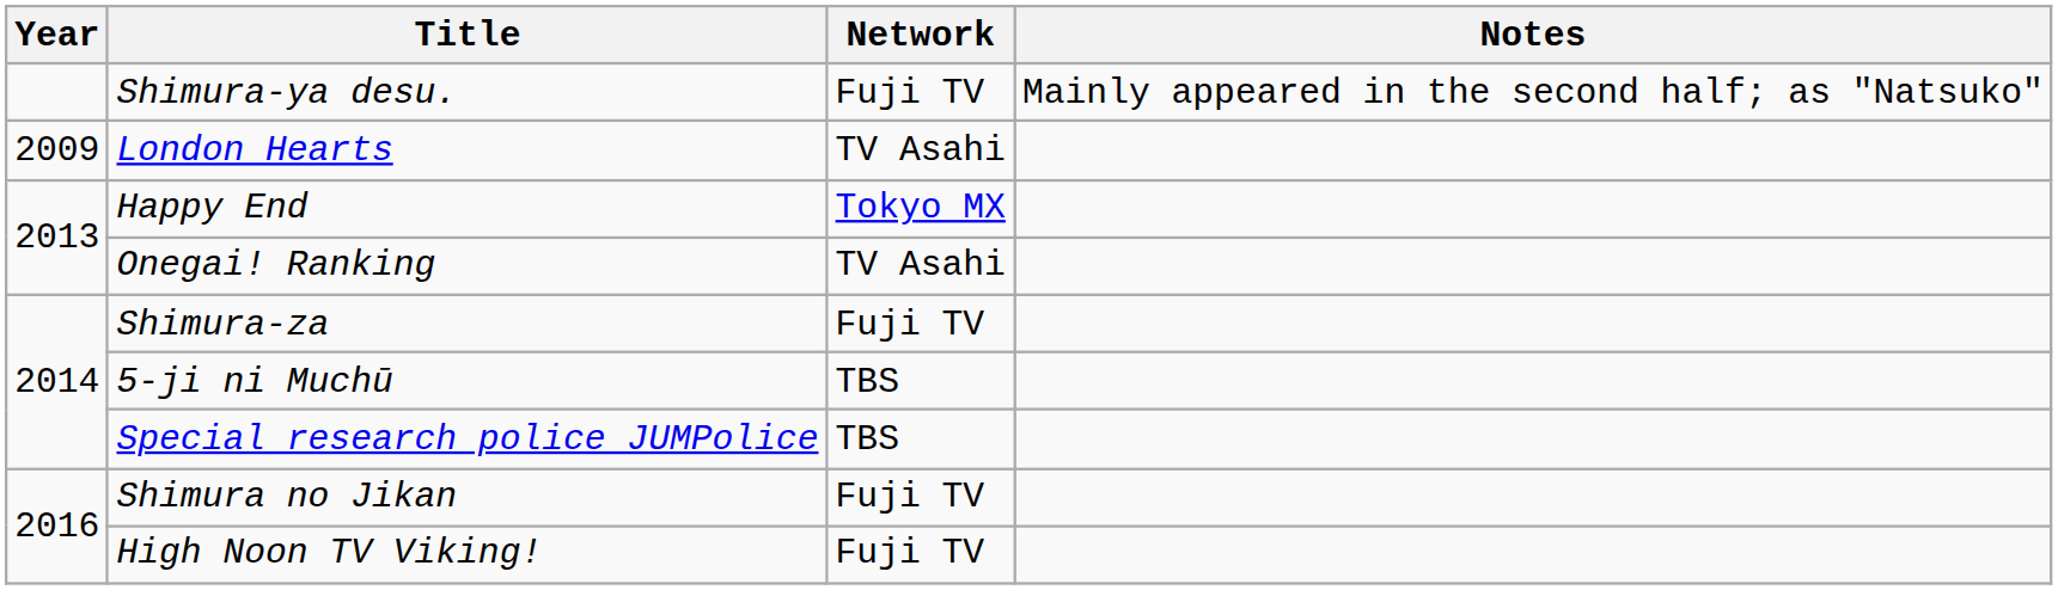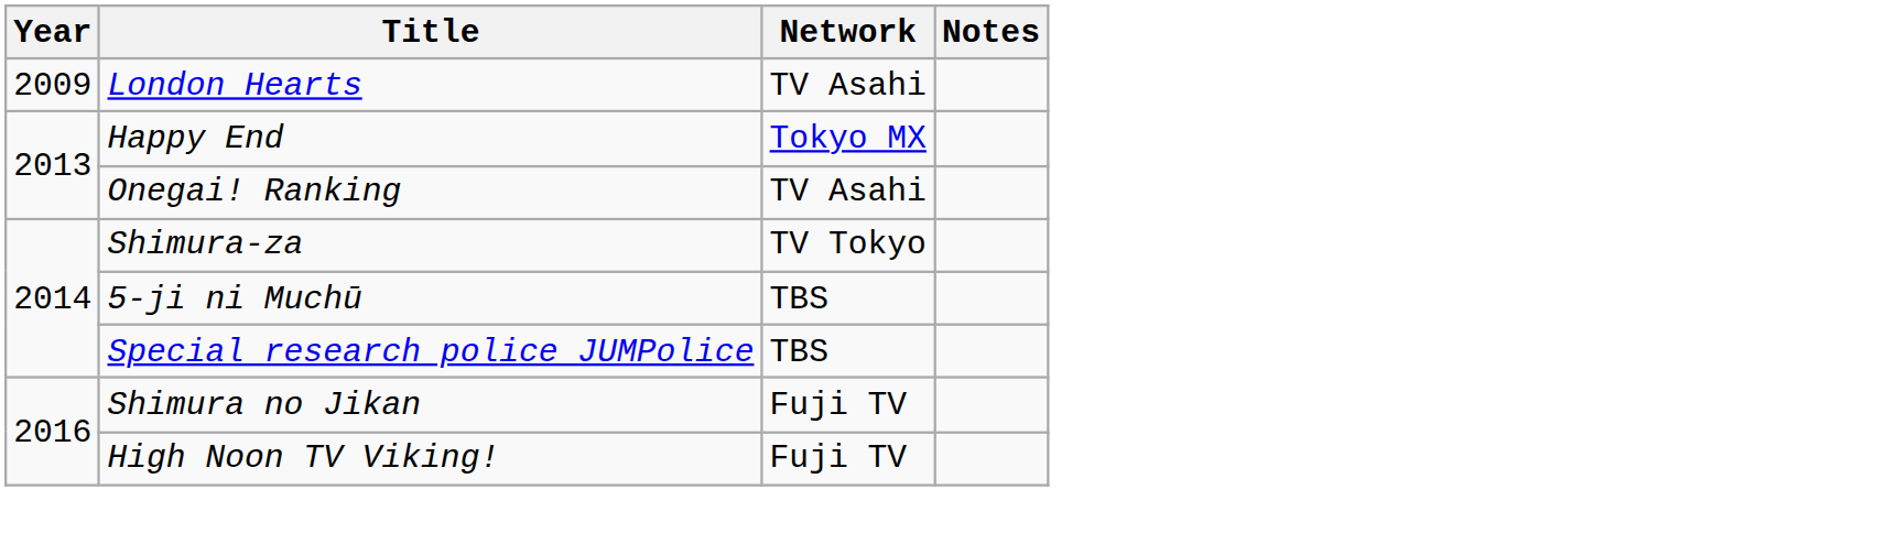- row: Shimura-ya desu. | Fuji TV | Mainly appeared in the second half; as "Natsuko"
Shimura-za | Network: Fuji TV -> TV Tokyo
